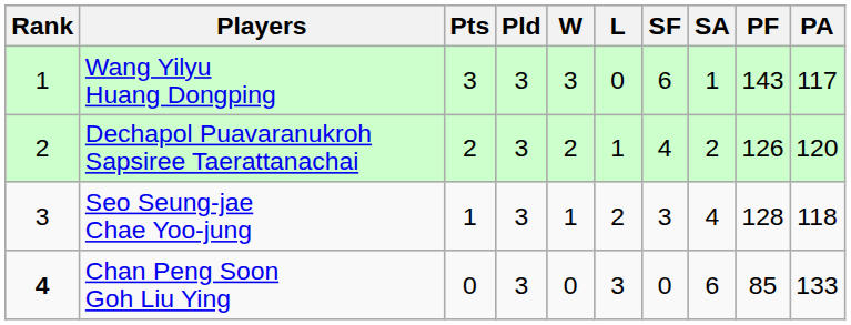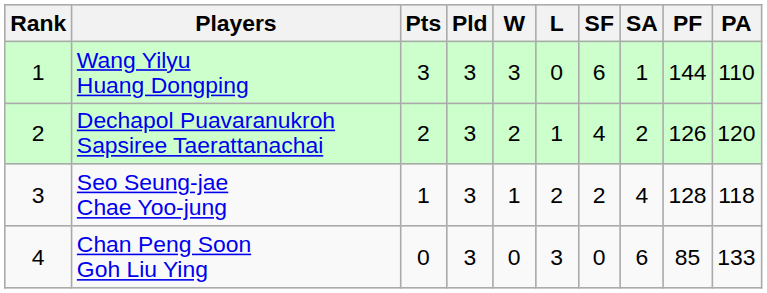Wang Yilyu Huang Dongping | PF: 143 -> 144
Wang Yilyu Huang Dongping | PA: 117 -> 110
Seo Seung-jae Chae Yoo-jung | SF: 3 -> 2
Chan Peng Soon Goh Liu Ying | Rank: bold -> normal
